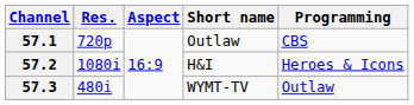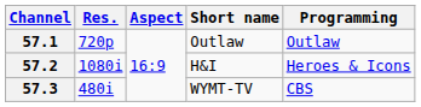57.1 | Programming: CBS -> Outlaw
57.3 | Programming: Outlaw -> CBS
